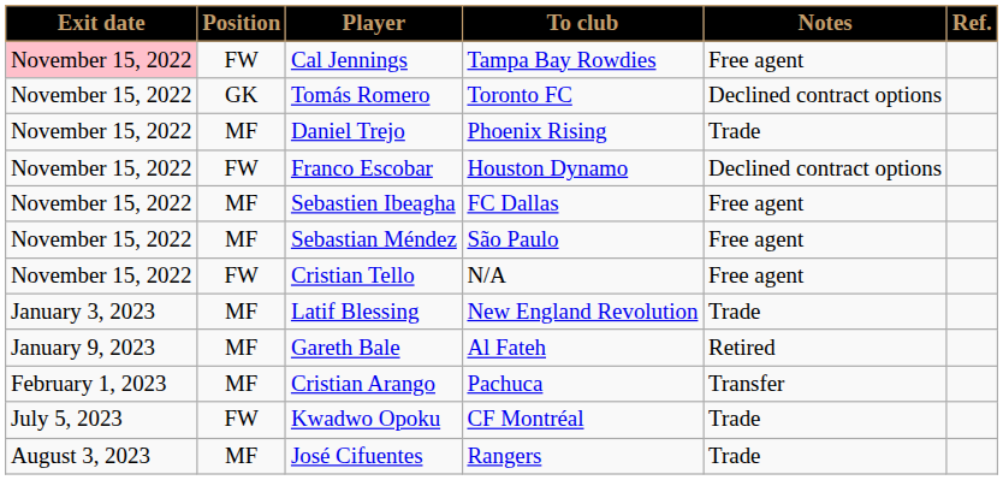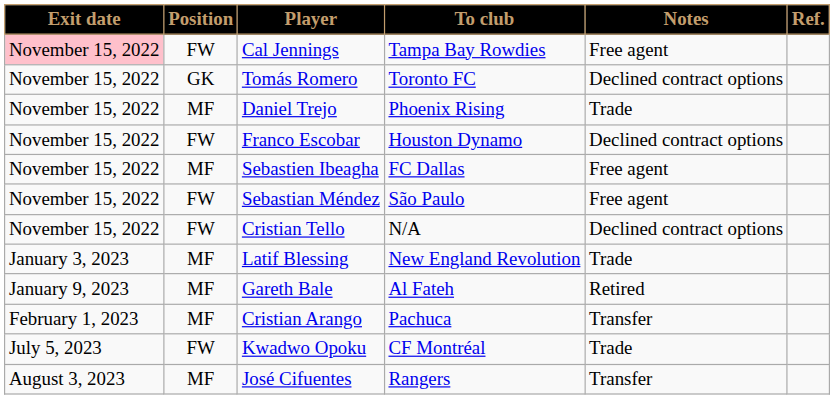Sebastian Méndez | Position: MF -> FW
Cristian Tello | Notes: Free agent -> Declined contract options
José Cifuentes | Notes: Trade -> Transfer
